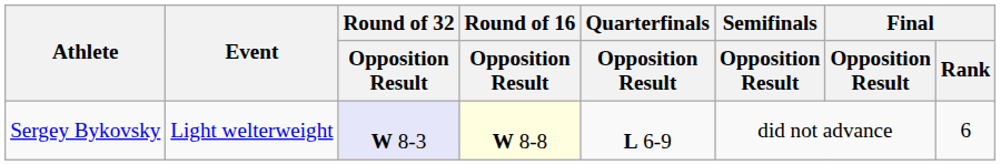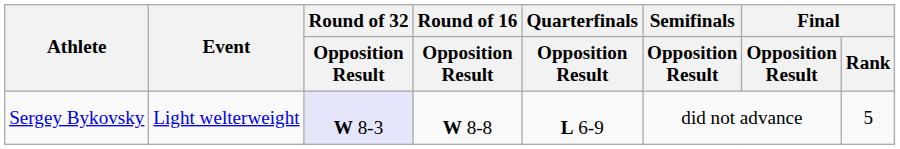Sergey Bykovsky | Round of 16 / Opposition Result: lightyellow background -> no background
Sergey Bykovsky | Final / Rank: 6 -> 5
